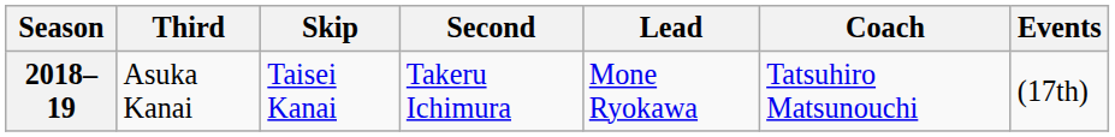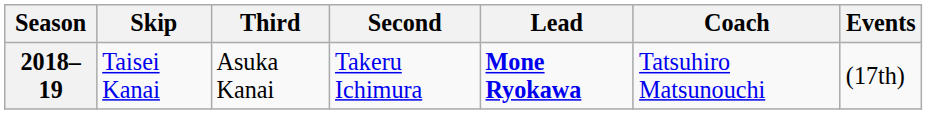columns swapped: Skip <-> Third
2018–19 | Lead: normal -> bold
